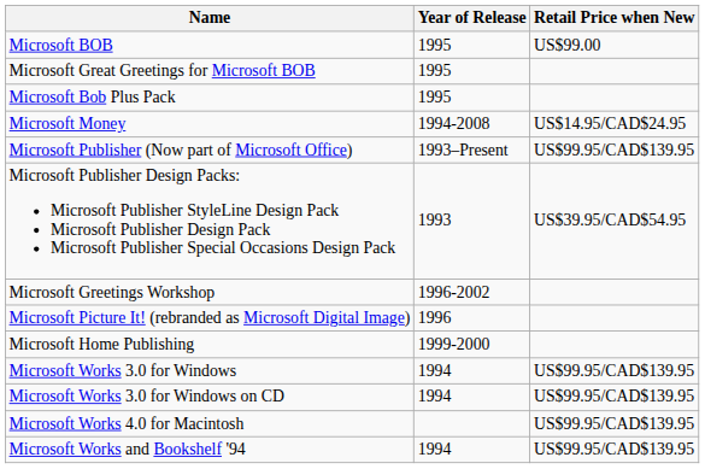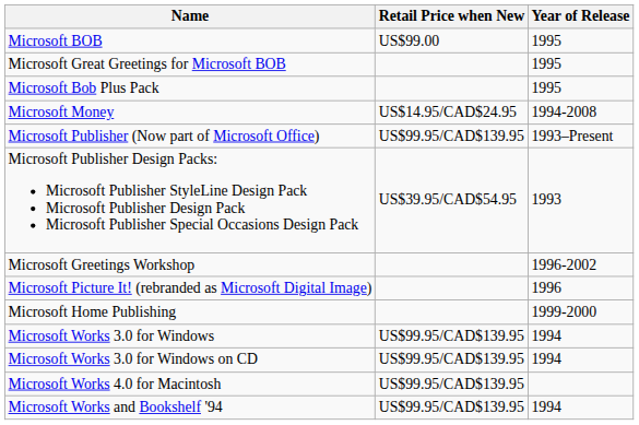columns swapped: Year of Release <-> Retail Price when New
